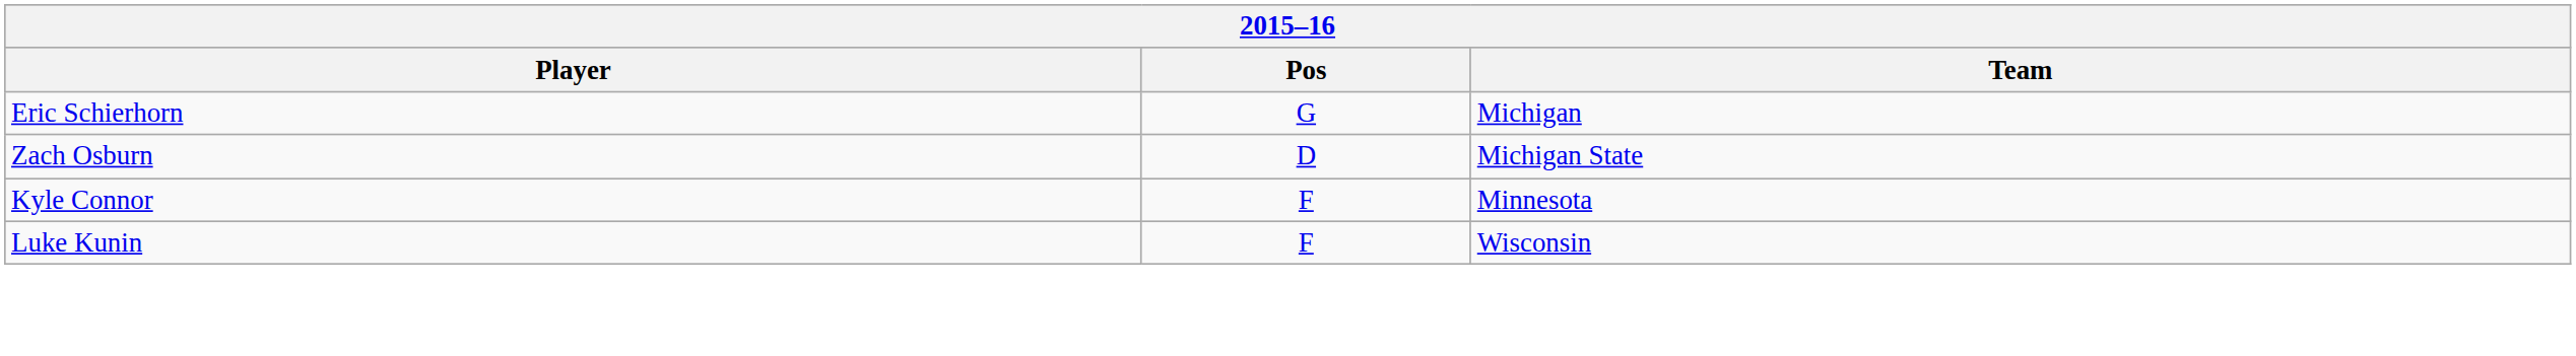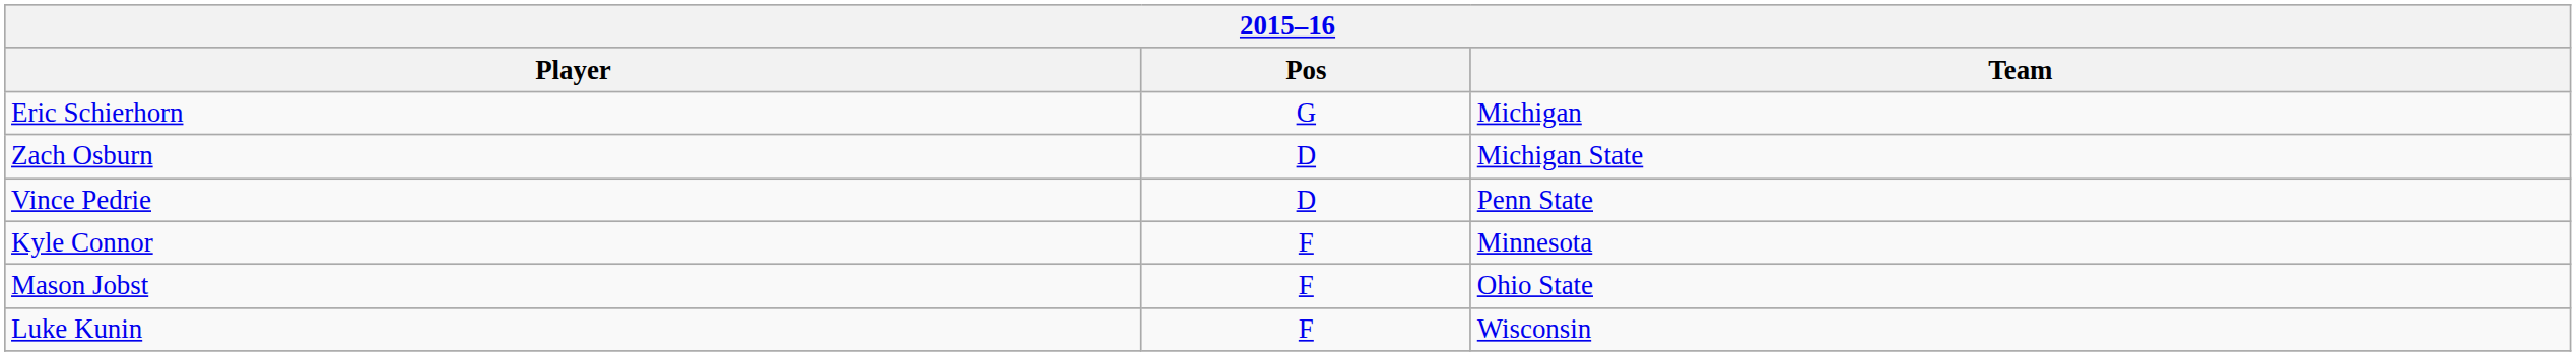+ row: Vince Pedrie | D | Penn State
+ row: Mason Jobst | F | Ohio State
